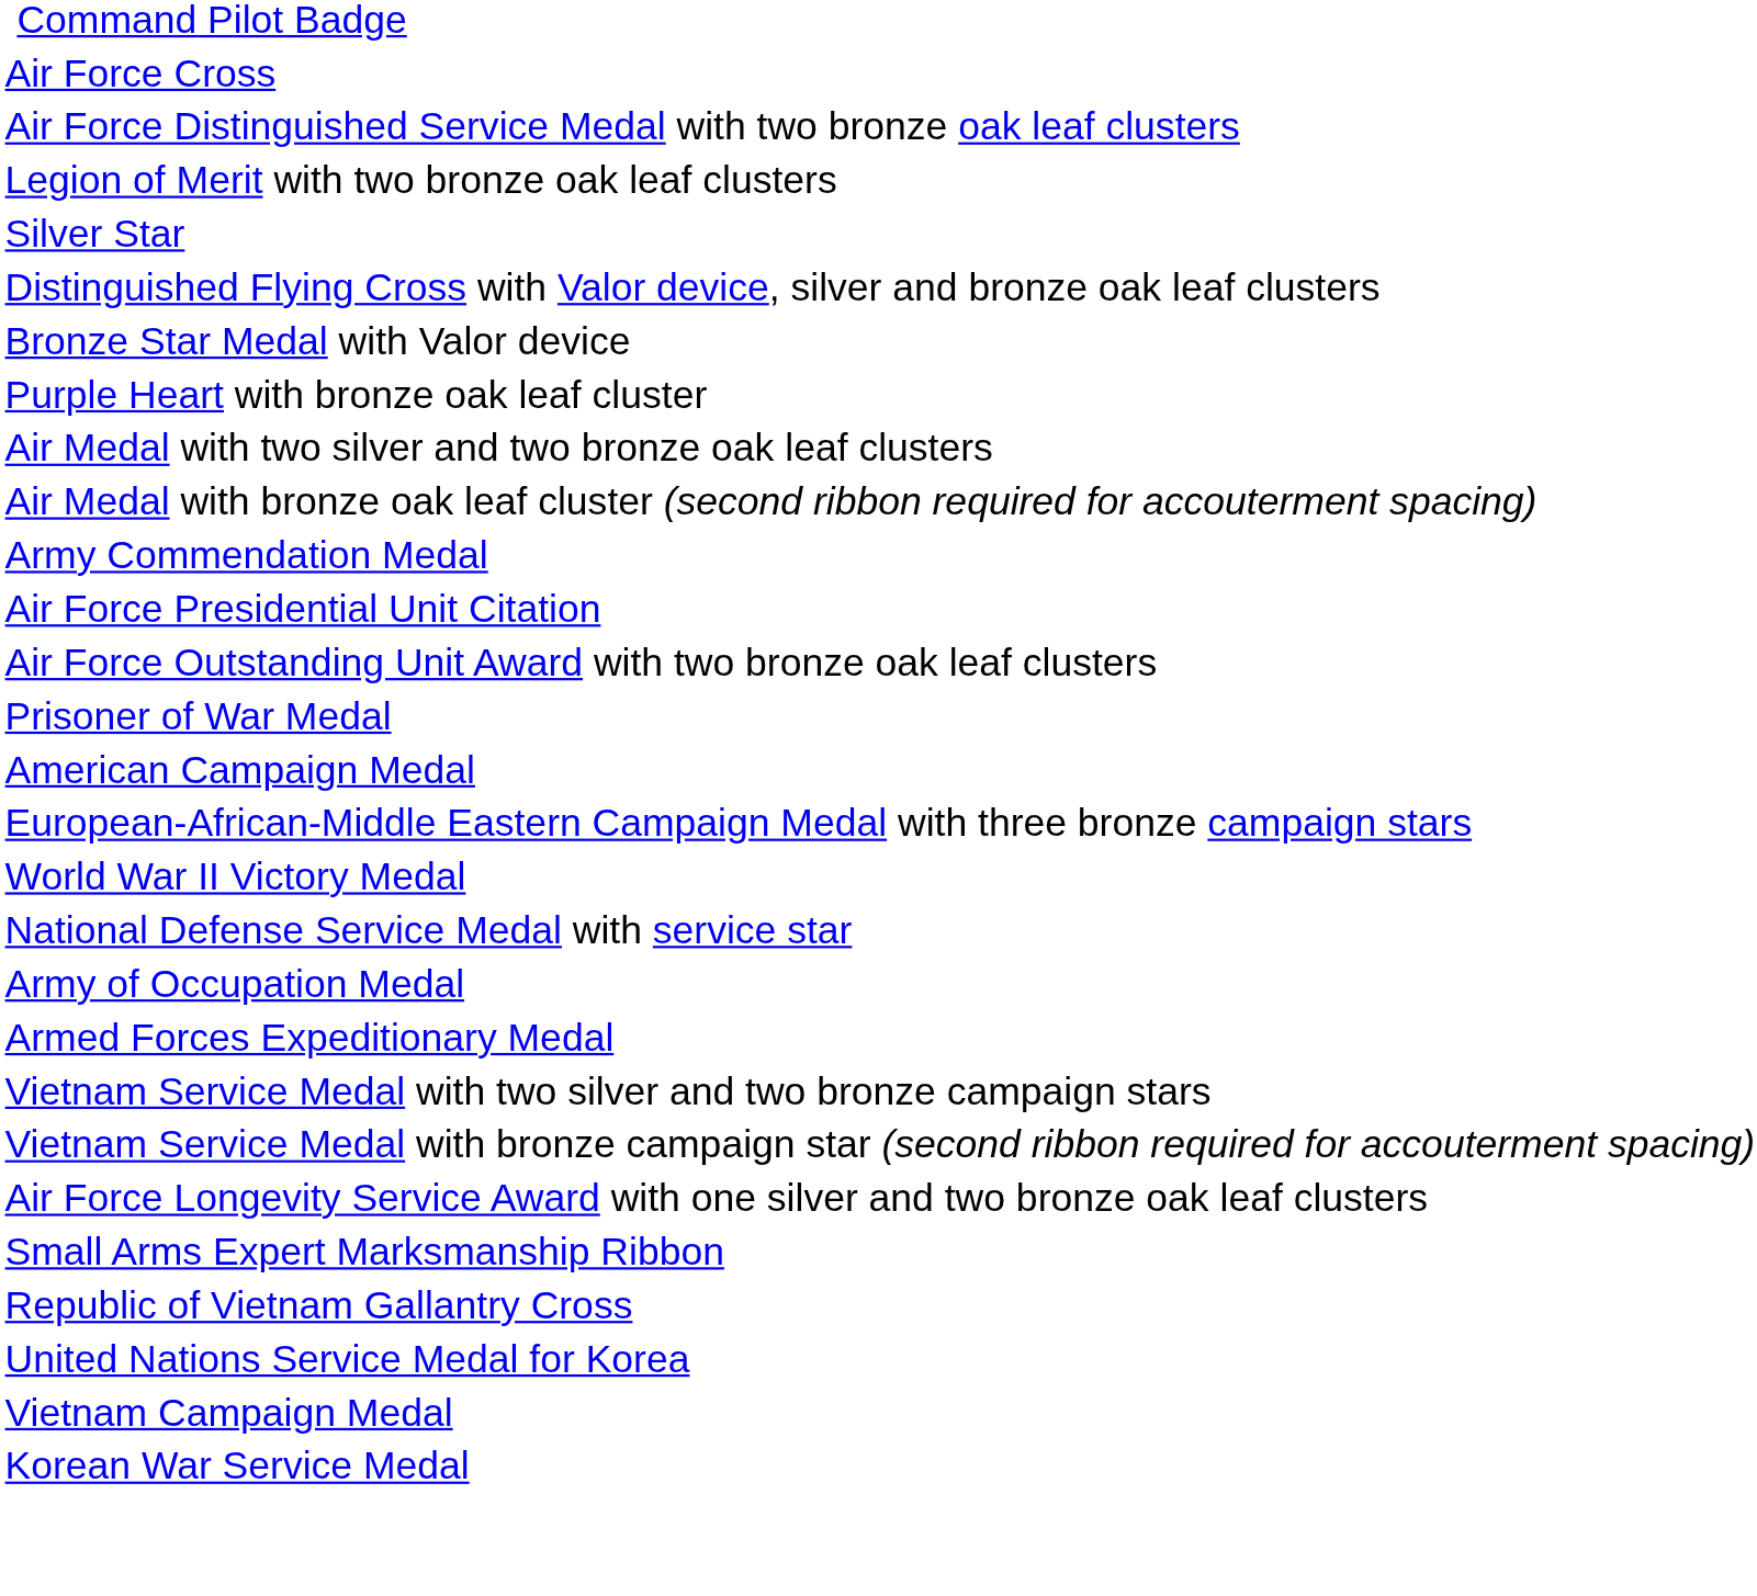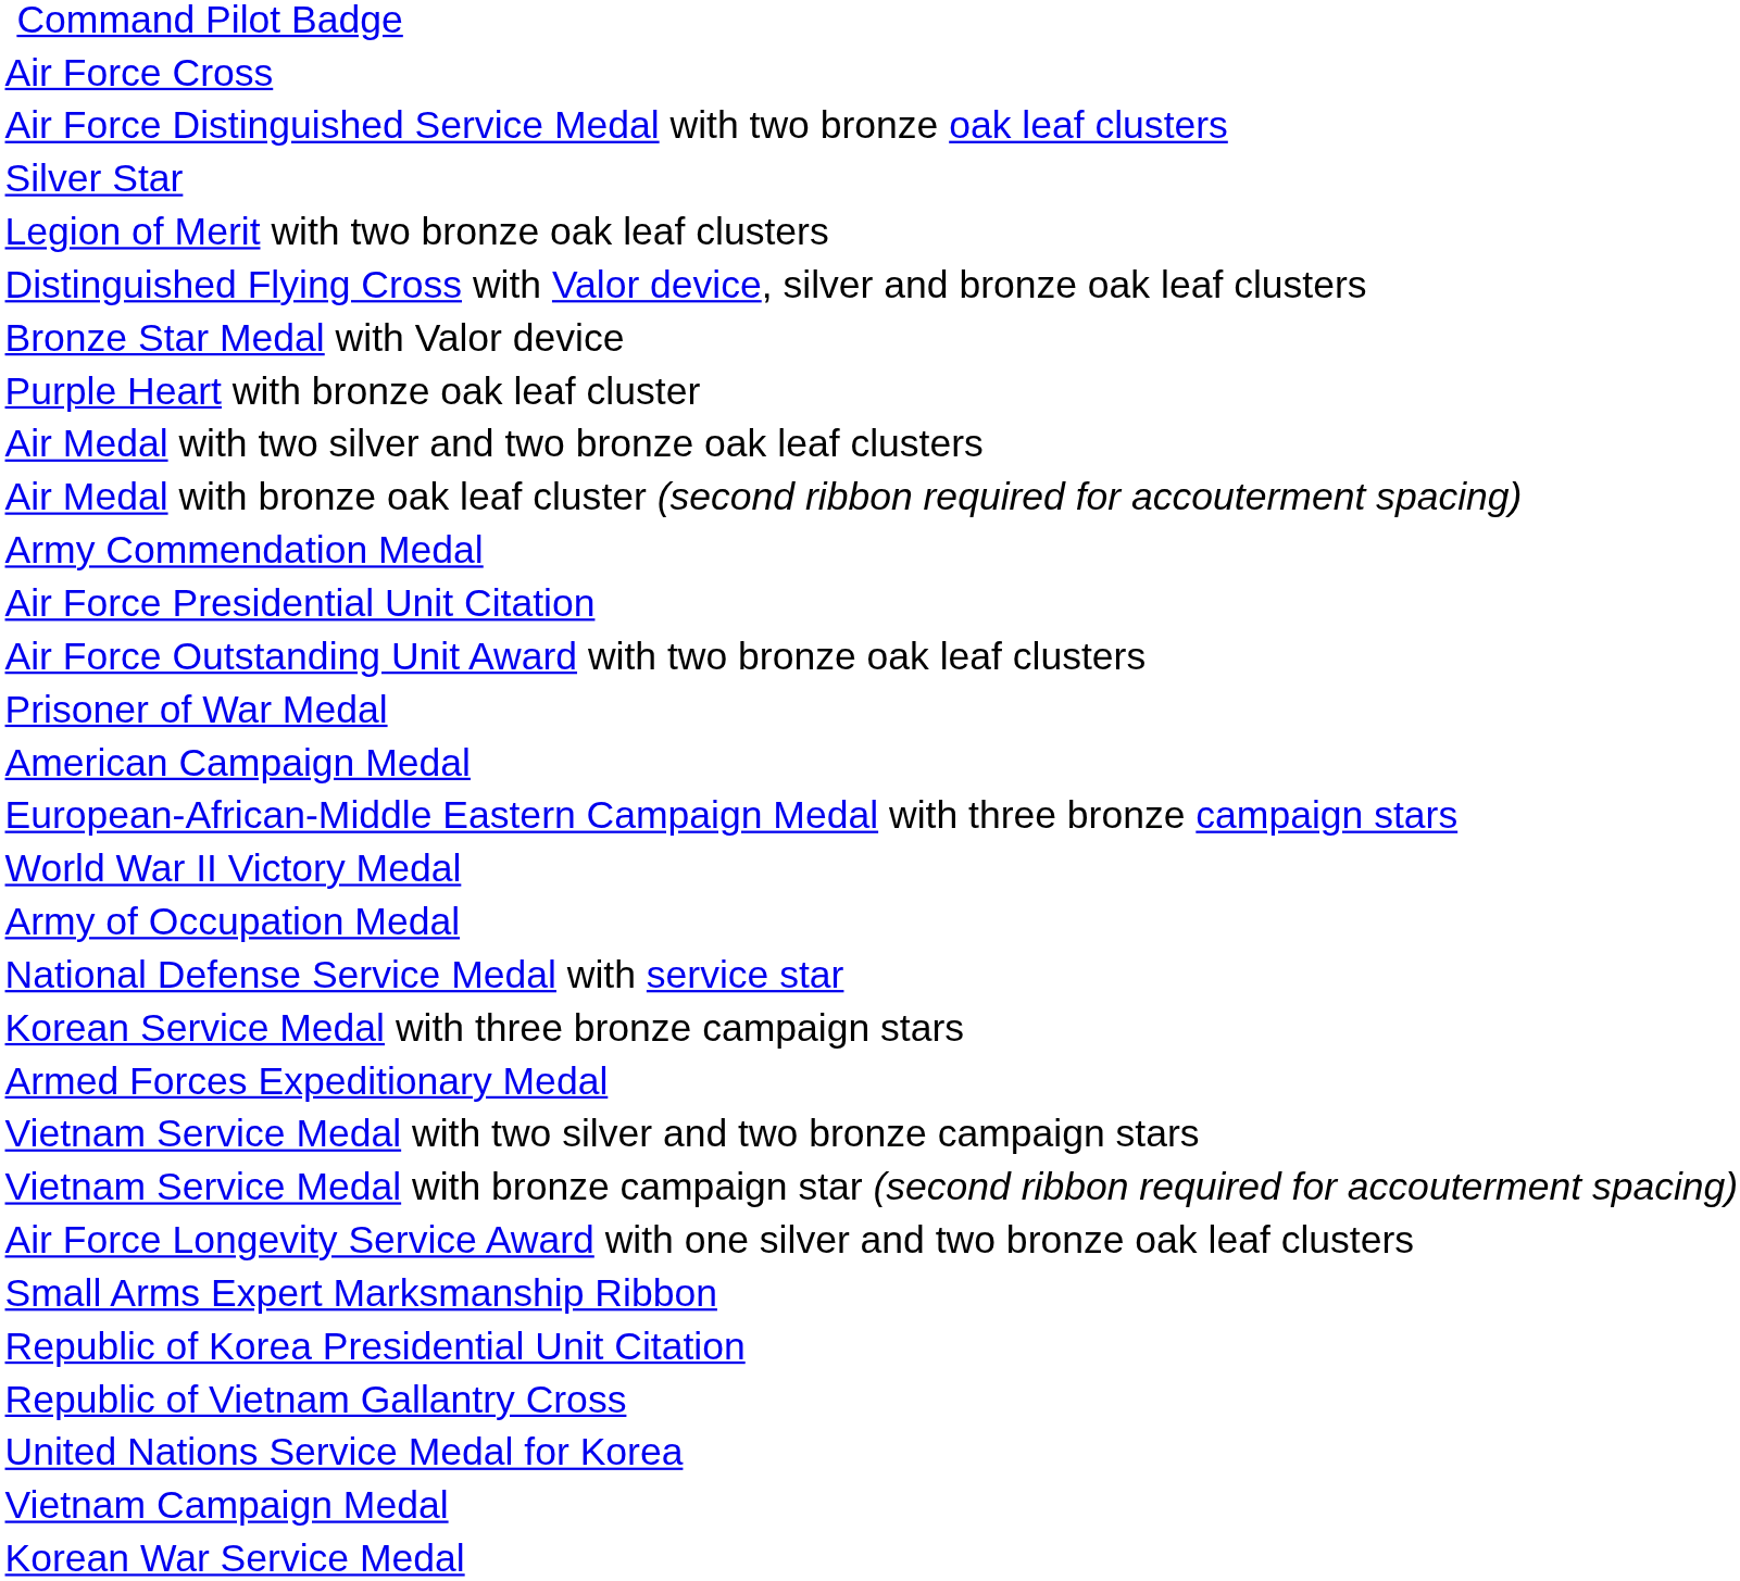rows swapped: Silver Star <-> Legion of Merit with two bronze oak leaf clusters
rows swapped: Army of Occupation Medal <-> National Defense Service Medal with service star
+ row: Korean Service Medal with three bronze campaign stars
+ row: Republic of Korea Presidential Unit Citation
